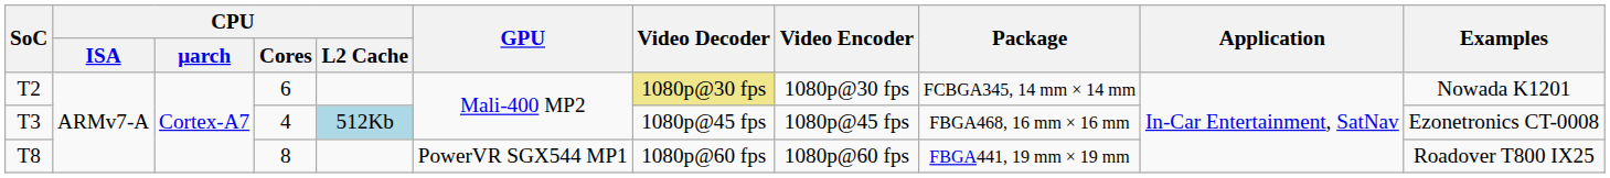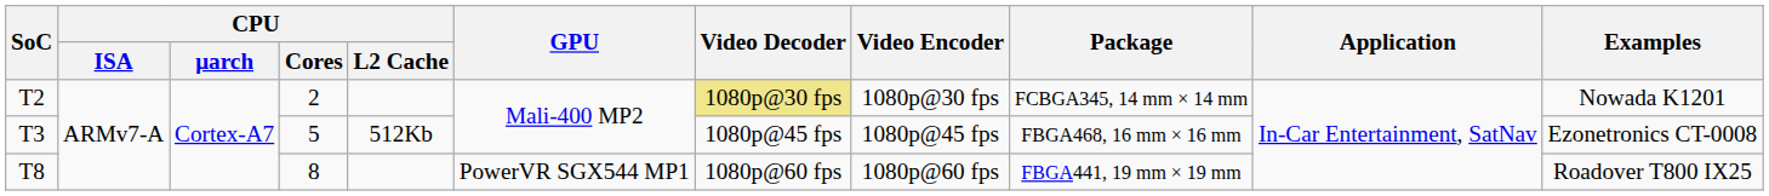T2 | CPU / Cores: 6 -> 2
T3 | CPU / Cores: 4 -> 5
T3 | CPU / L2 Cache: lightblue background -> no background
